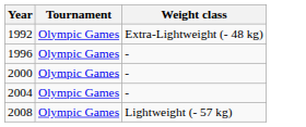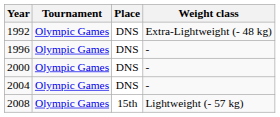+ column: Place | DNS | DNS | DNS | DNS | 15th
